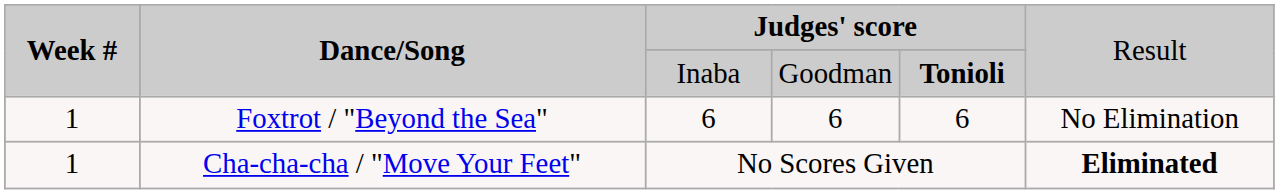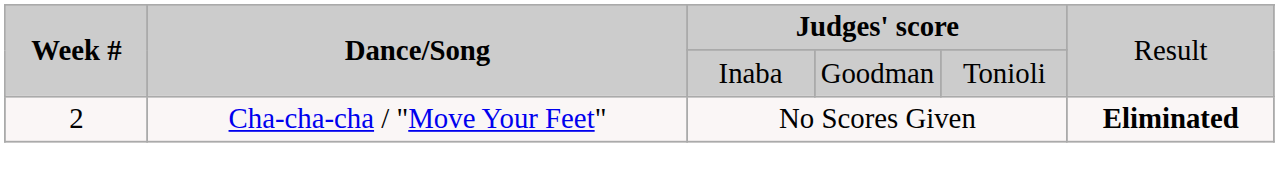Dance/Song / Inaba | column 5: bold -> normal
- row: 1 | Foxtrot / "Beyond the Sea" | 6 | 6 | 6 | No Elimination
Cha-cha-cha / "Move Your Feet" | column 1: 1 -> 2
